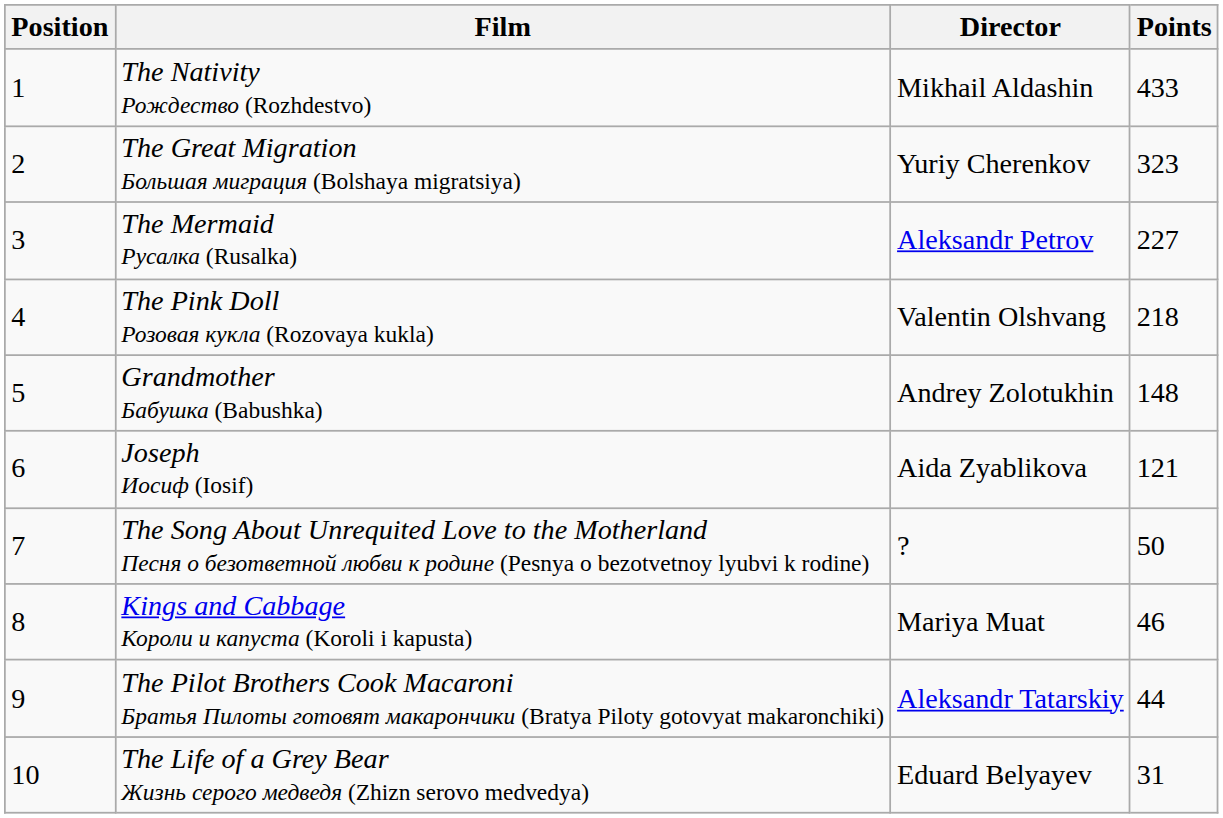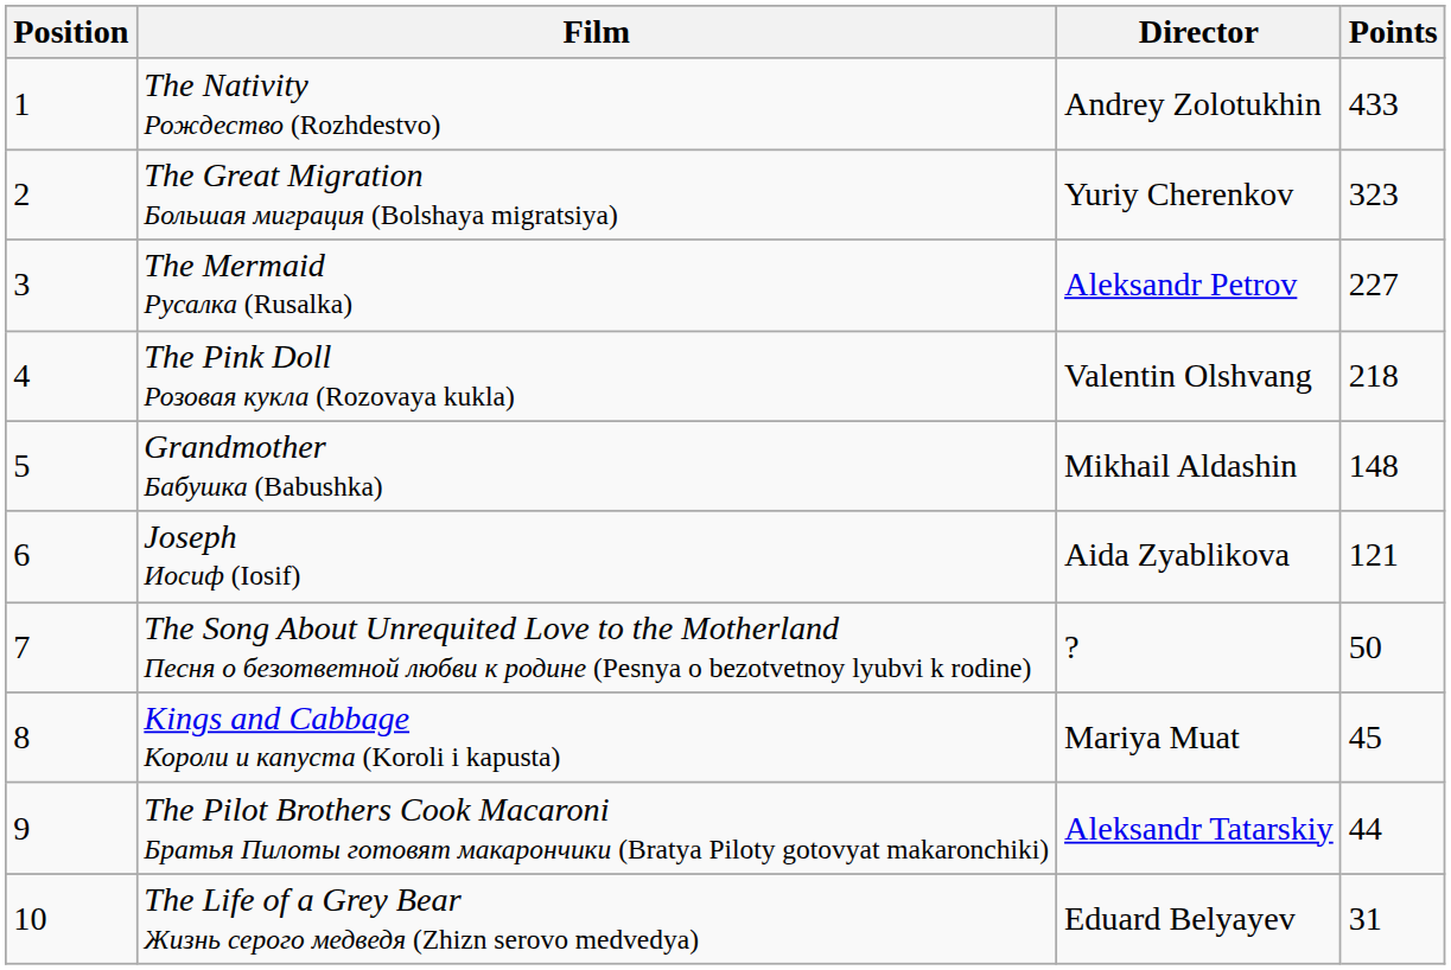The Nativity Рождество (Rozhdestvo) | Director: Mikhail Aldashin -> Andrey Zolotukhin
Grandmother Бабушка (Babushka) | Director: Andrey Zolotukhin -> Mikhail Aldashin
Kings and Cabbage Короли и капуста (Koroli i kapusta) | Points: 46 -> 45
